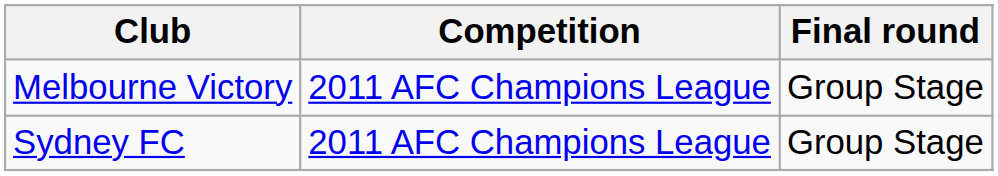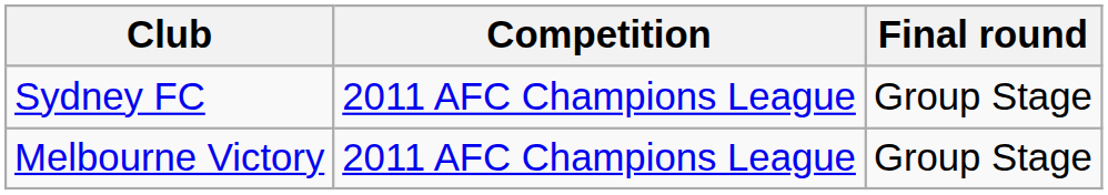rows swapped: Melbourne Victory <-> Sydney FC
